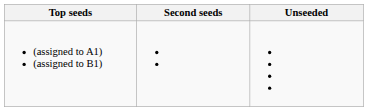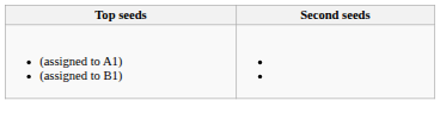- column: Unseeded
